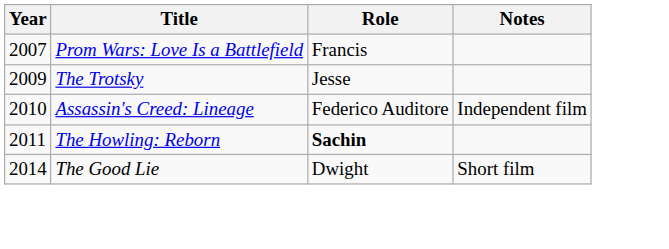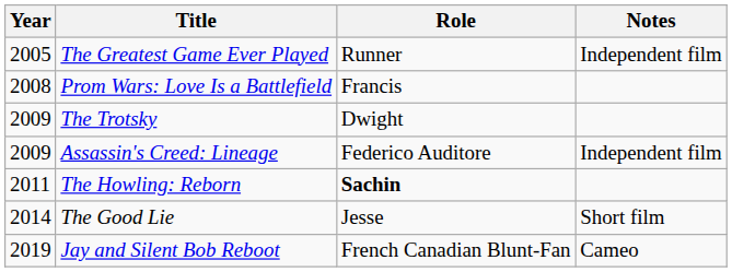+ row: 2005 | The Greatest Game Ever Played | Runner | Independent film
Prom Wars: Love Is a Battlefield | Year: 2007 -> 2008
The Trotsky | Role: Jesse -> Dwight
Assassin's Creed: Lineage | Year: 2010 -> 2009
The Good Lie | Role: Dwight -> Jesse
+ row: 2019 | Jay and Silent Bob Reboot | French Canadian Blunt-Fan | Cameo
